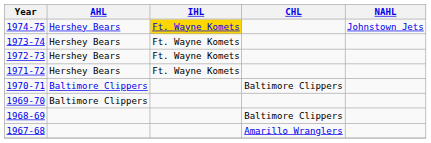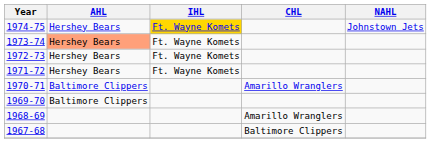1973-74 | AHL: no background -> lightsalmon background
1970-71 | CHL: Baltimore Clippers -> Amarillo Wranglers
1968-69 | CHL: Baltimore Clippers -> Amarillo Wranglers
1967-68 | CHL: Amarillo Wranglers -> Baltimore Clippers
